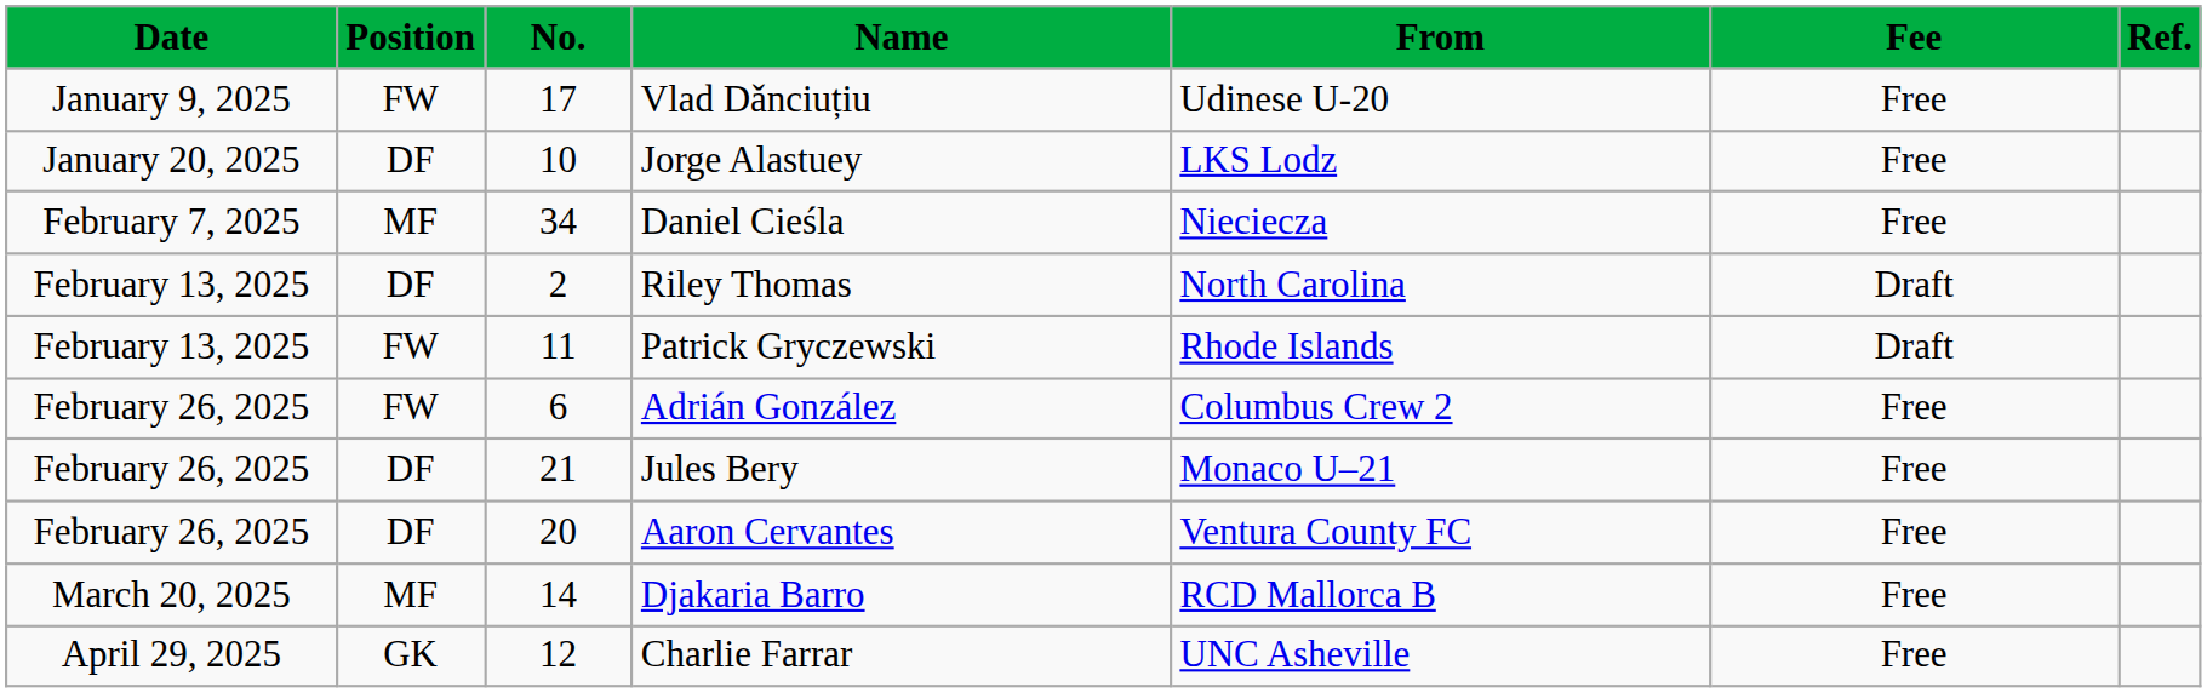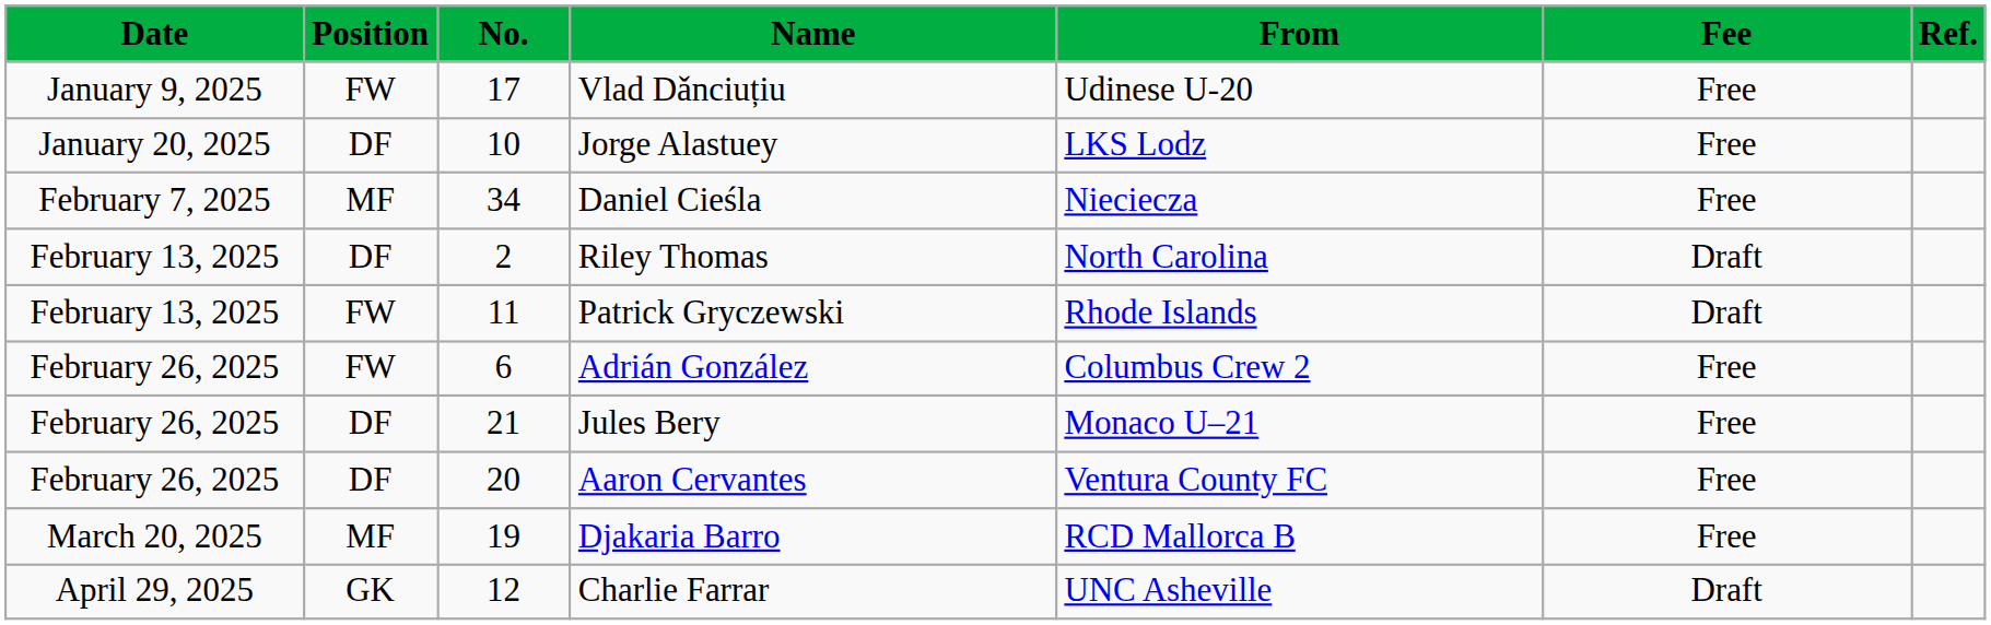Djakaria Barro | No.: 14 -> 19
Charlie Farrar | Fee: Free -> Draft
